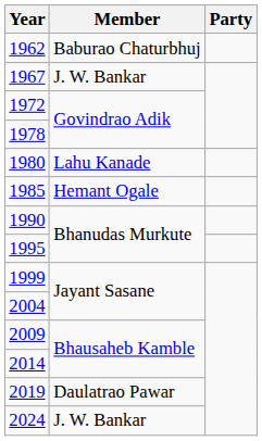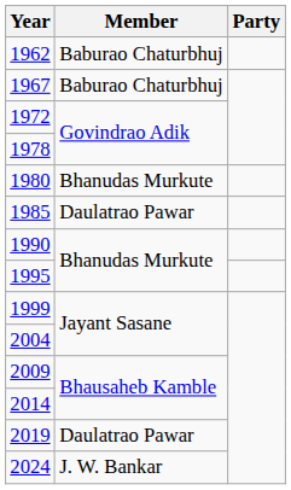1967 | Member: J. W. Bankar -> Baburao Chaturbhuj
1980 | Member: Lahu Kanade -> Bhanudas Murkute
1985 | Member: Hemant Ogale -> Daulatrao Pawar
